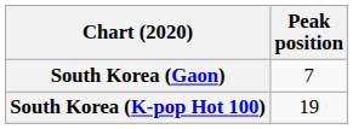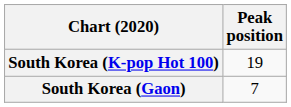rows swapped: South Korea (Gaon) <-> South Korea (K-pop Hot 100)
